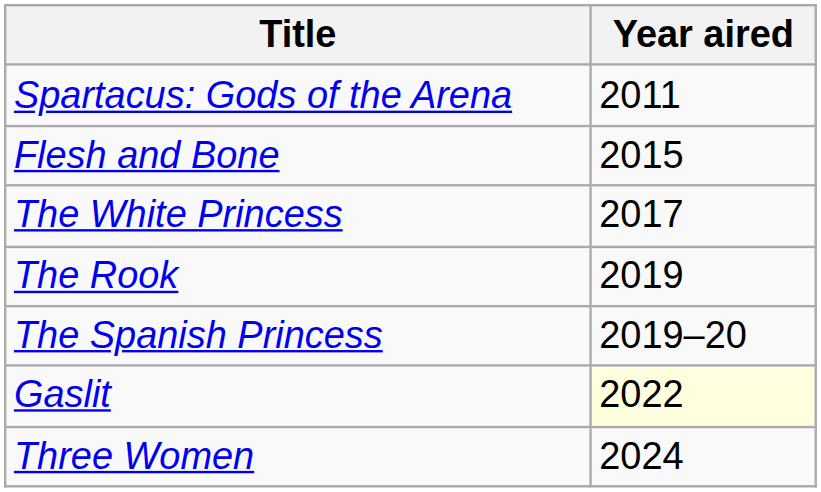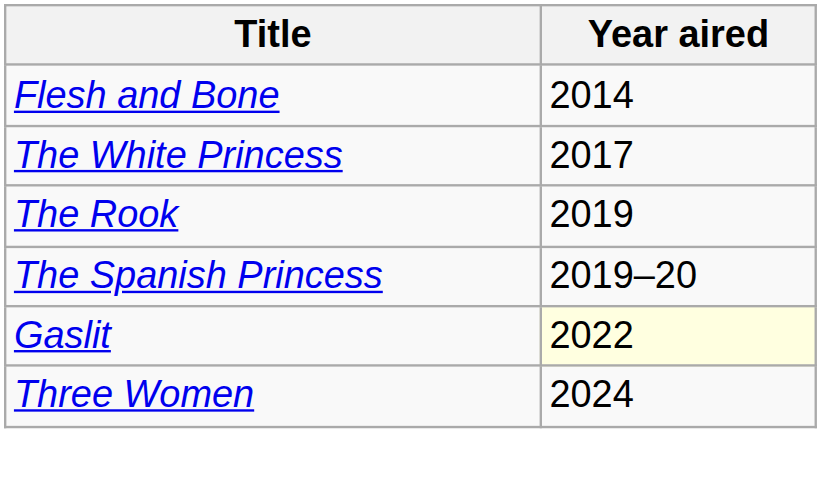- row: Spartacus: Gods of the Arena | 2011
Flesh and Bone | Year aired: 2015 -> 2014
